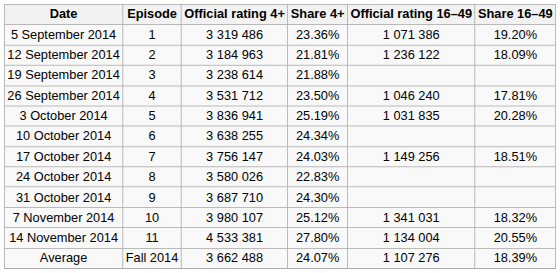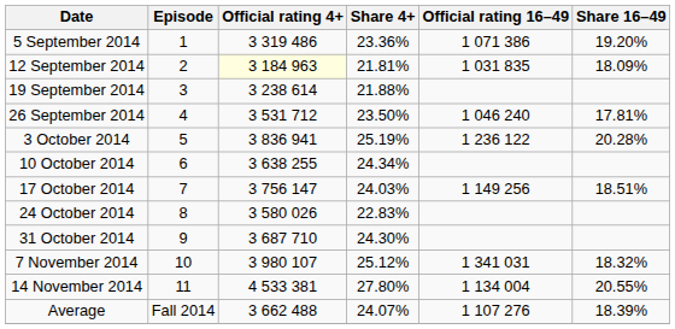12 September 2014 | Official rating 4+: no background -> lightyellow background
12 September 2014 | Official rating 16–49: 1 236 122 -> 1 031 835
3 October 2014 | Official rating 16–49: 1 031 835 -> 1 236 122
